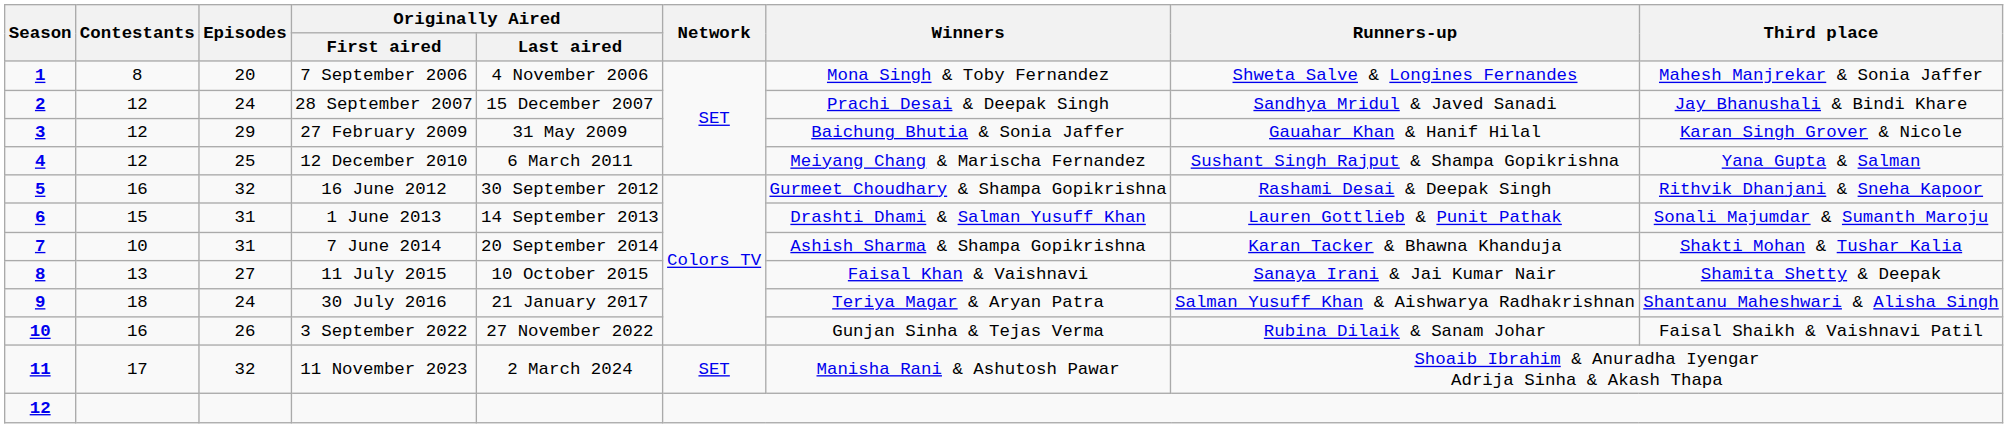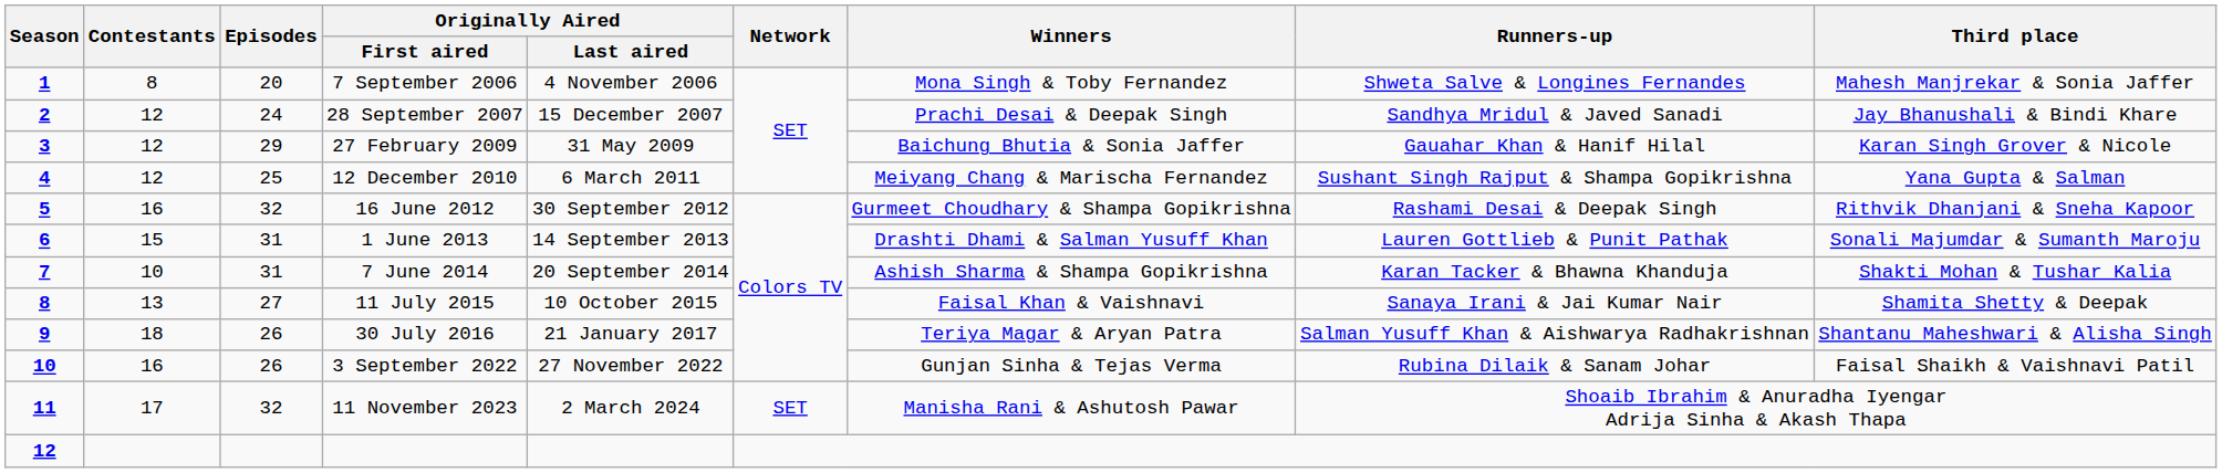30 July 2016 | Episodes: 24 -> 26
